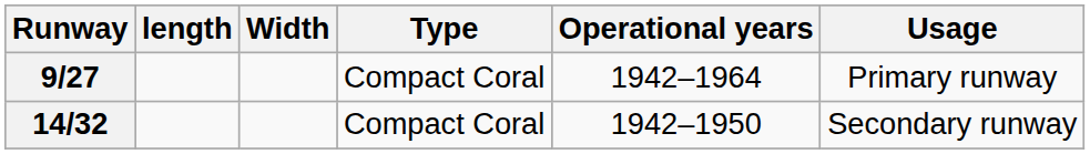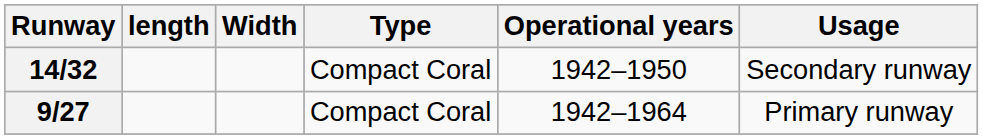rows swapped: 9/27 <-> 14/32
